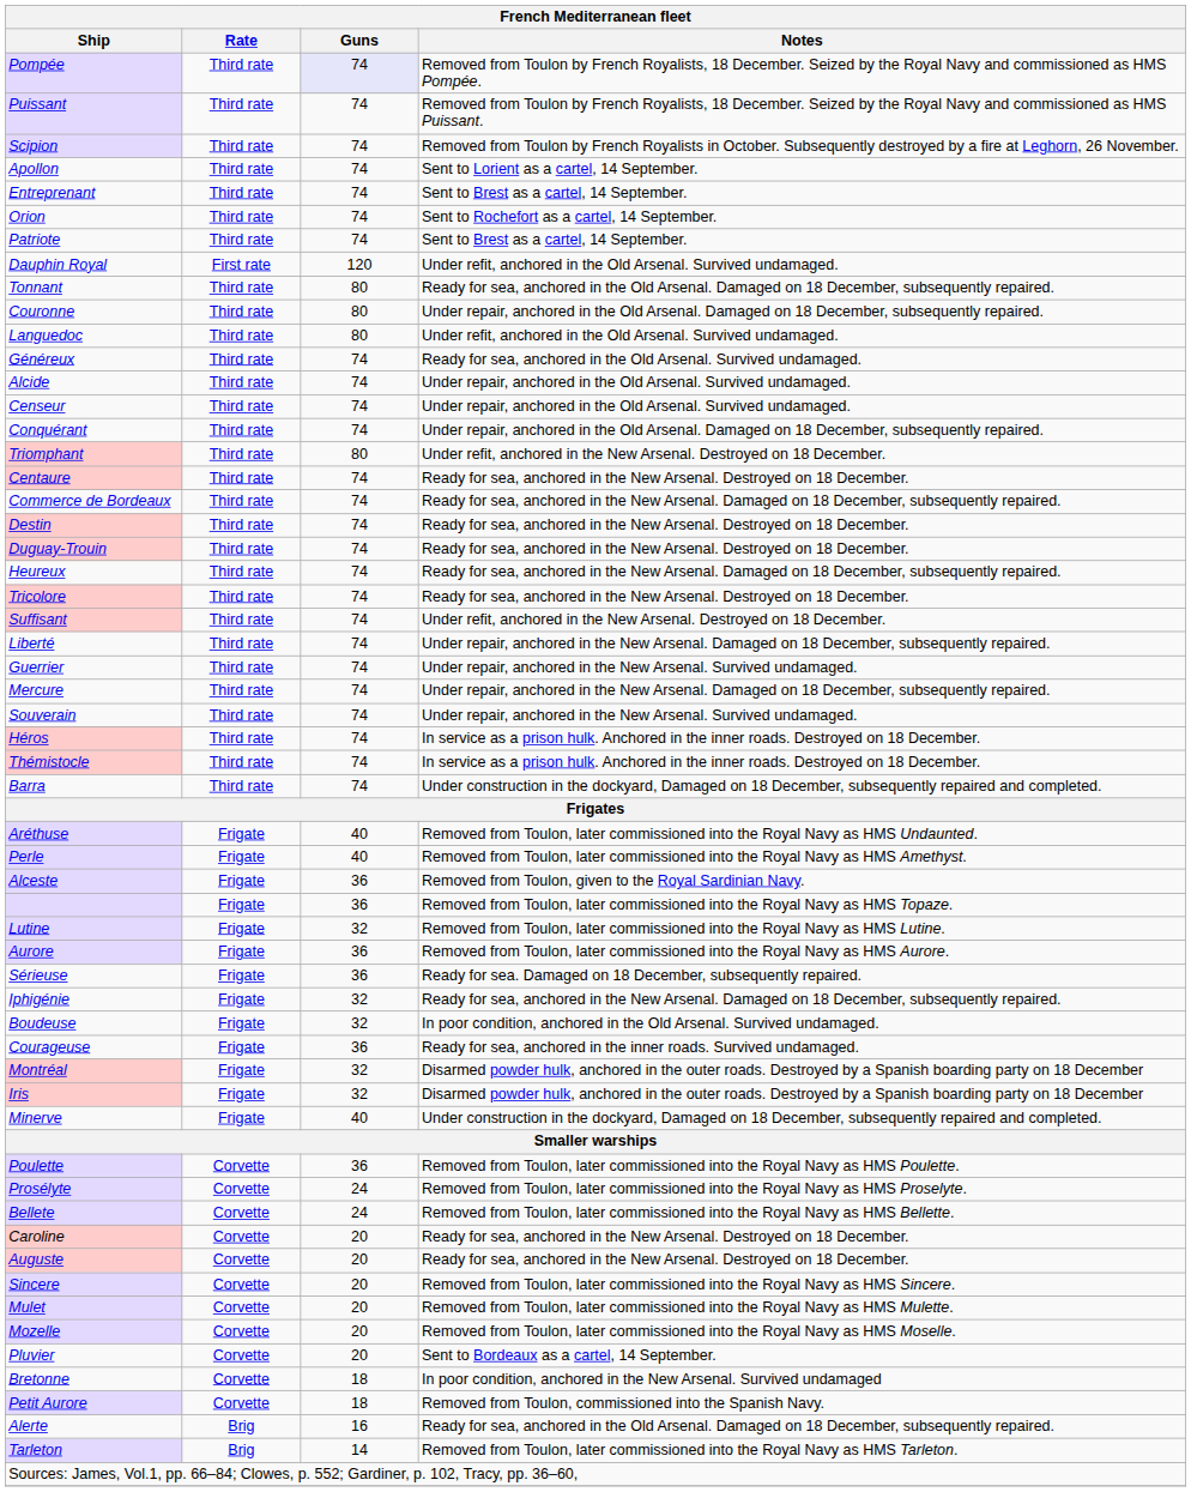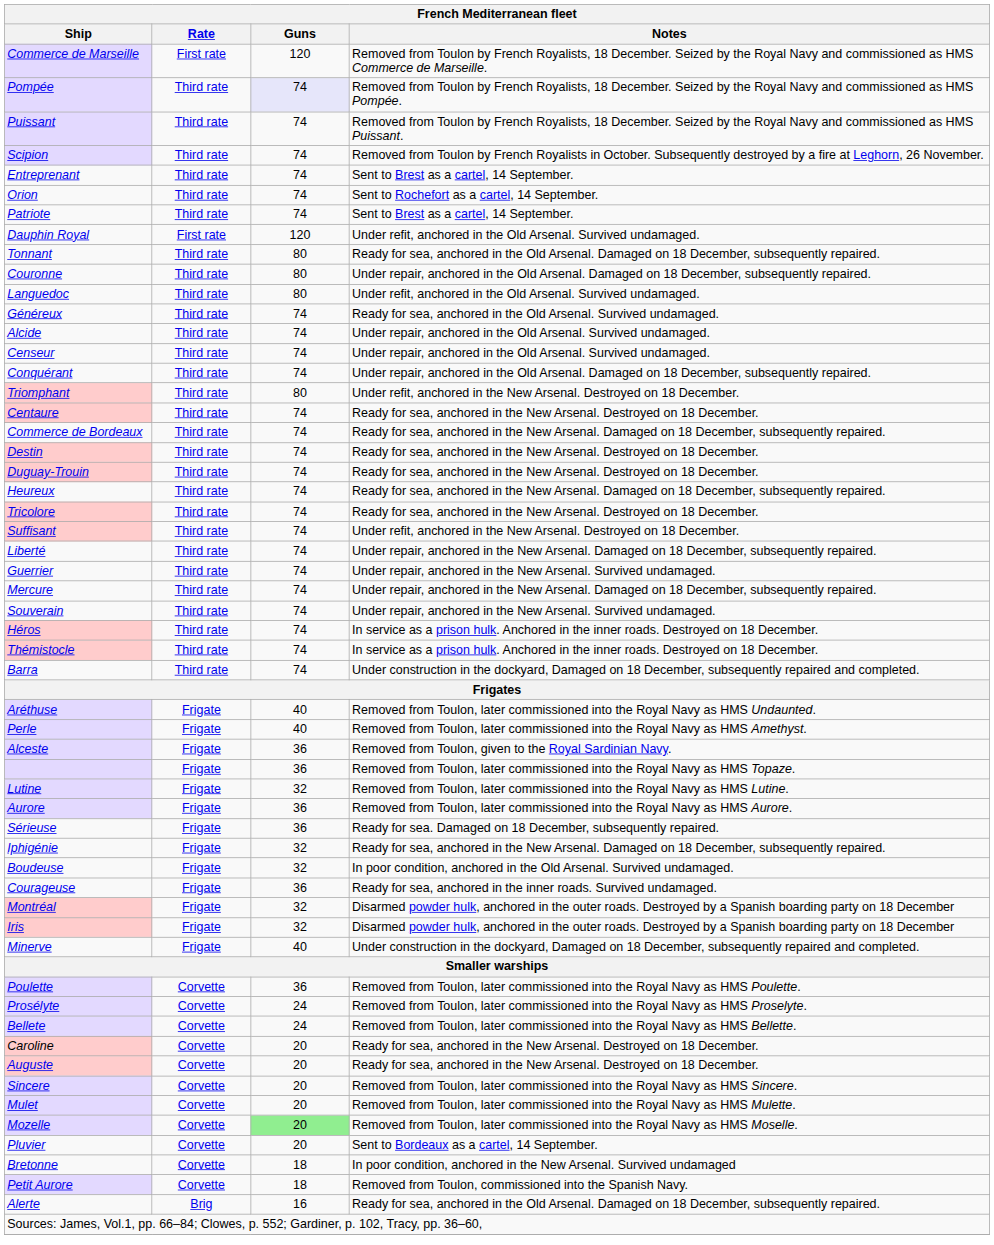+ row: Commerce de Marseille | First rate | 120 | Removed from Toulon by French Royalists, 18 December. Seized by the Royal Navy and commissioned as HMS Commerce de Marseille.
- row: Apollon | Third rate | 74 | Sent to Lorient as a cartel, 14 September.
Mozelle | Guns: no background -> lightgreen background
- row: Tarleton | Brig | 14 | Removed from Toulon, later commissioned into the Royal Navy as HMS Tarleton.
